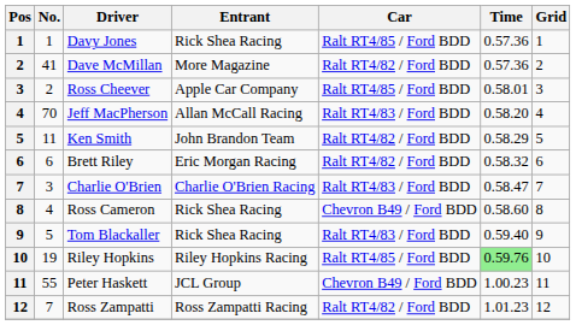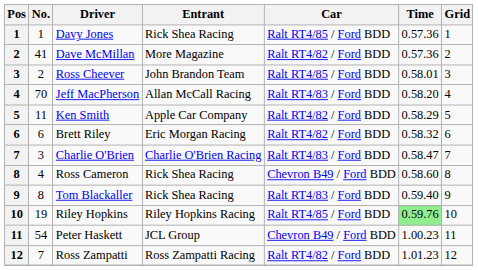Ross Cheever | Entrant: Apple Car Company -> John Brandon Team
Ken Smith | Entrant: John Brandon Team -> Apple Car Company
Tom Blackaller | No.: 5 -> 8
Peter Haskett | No.: 55 -> 54
